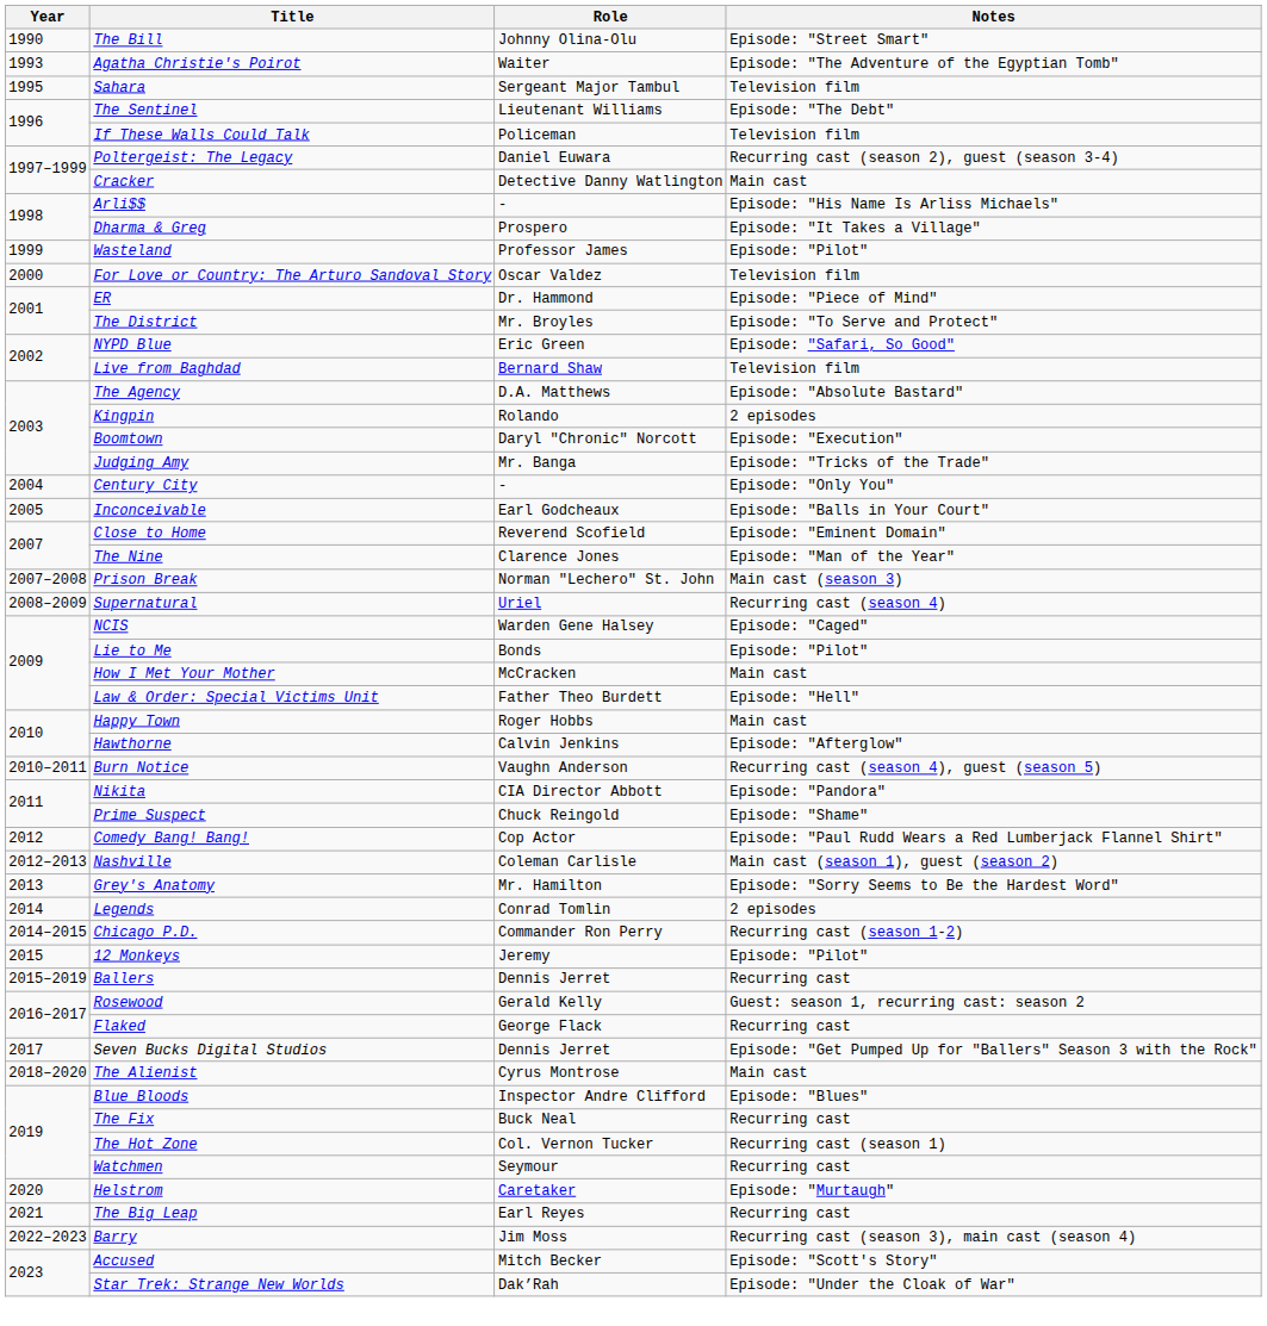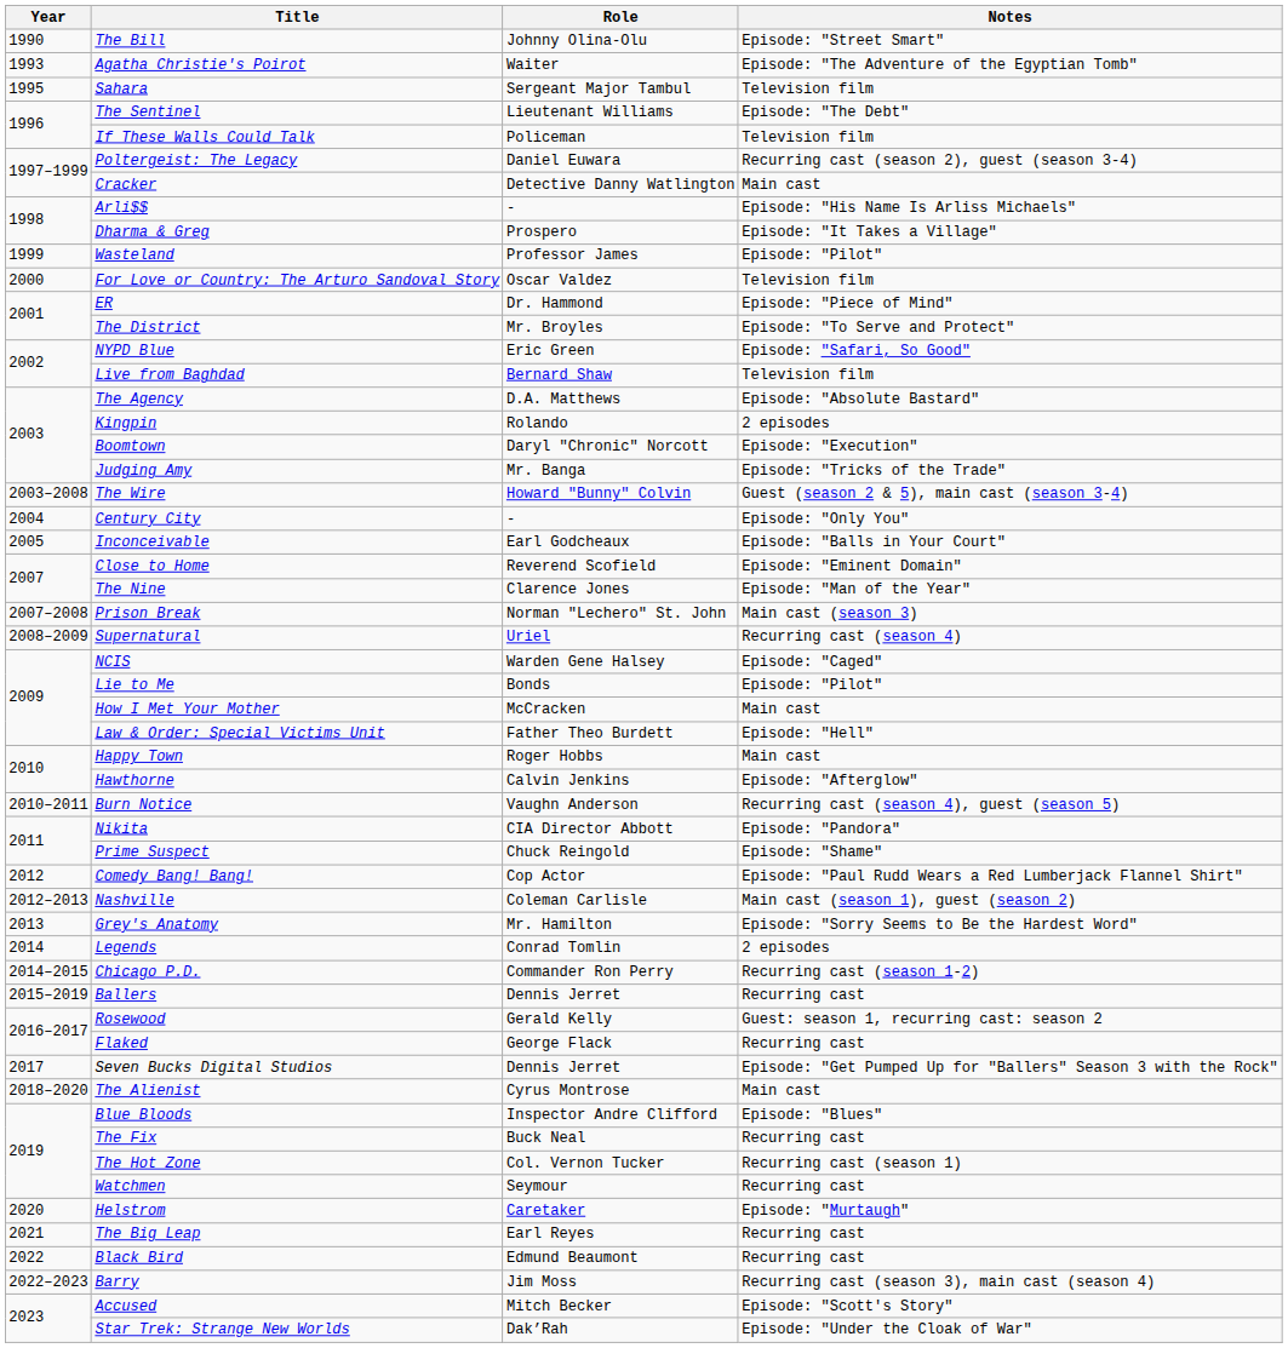+ row: 2003–2008 | The Wire | Howard "Bunny" Colvin | Guest (season 2 & 5), main cast (season 3-4)
- row: 2015 | 12 Monkeys | Jeremy | Episode: "Pilot"
+ row: 2022 | Black Bird | Edmund Beaumont | Recurring cast
